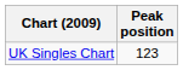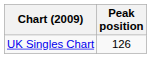UK Singles Chart | Peak position: 123 -> 126
